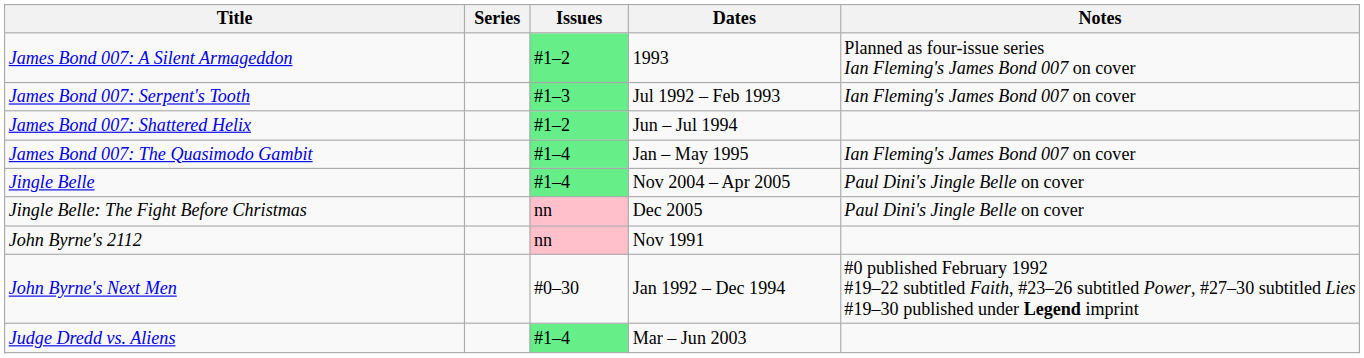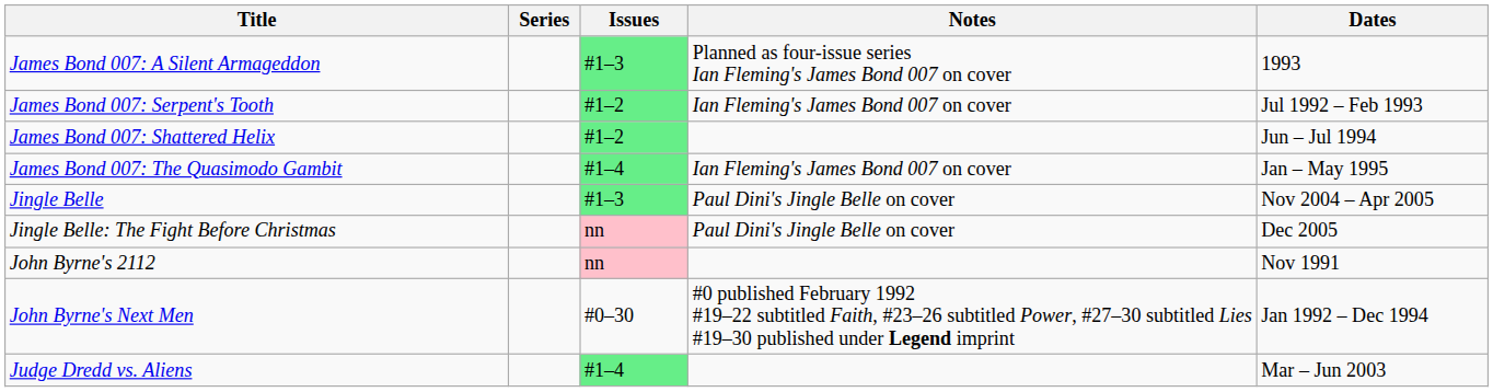columns swapped: Dates <-> Notes
James Bond 007: A Silent Armageddon | Issues: #1–2 -> #1–3
James Bond 007: Serpent's Tooth | Issues: #1–3 -> #1–2
Jingle Belle | Issues: #1–4 -> #1–3
